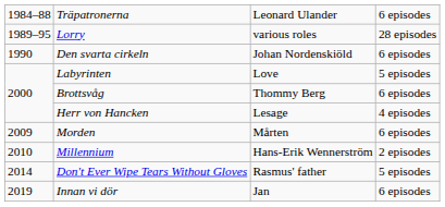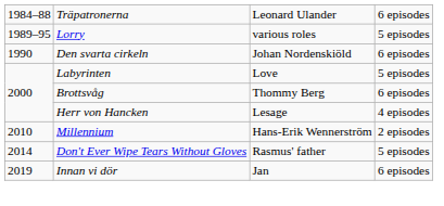Lorry | column 4: 28 episodes -> 5 episodes
- row: 2009 | Morden | Mårten | 6 episodes
